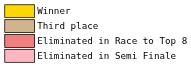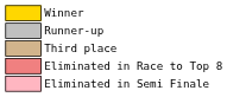+ row: Runner-up
